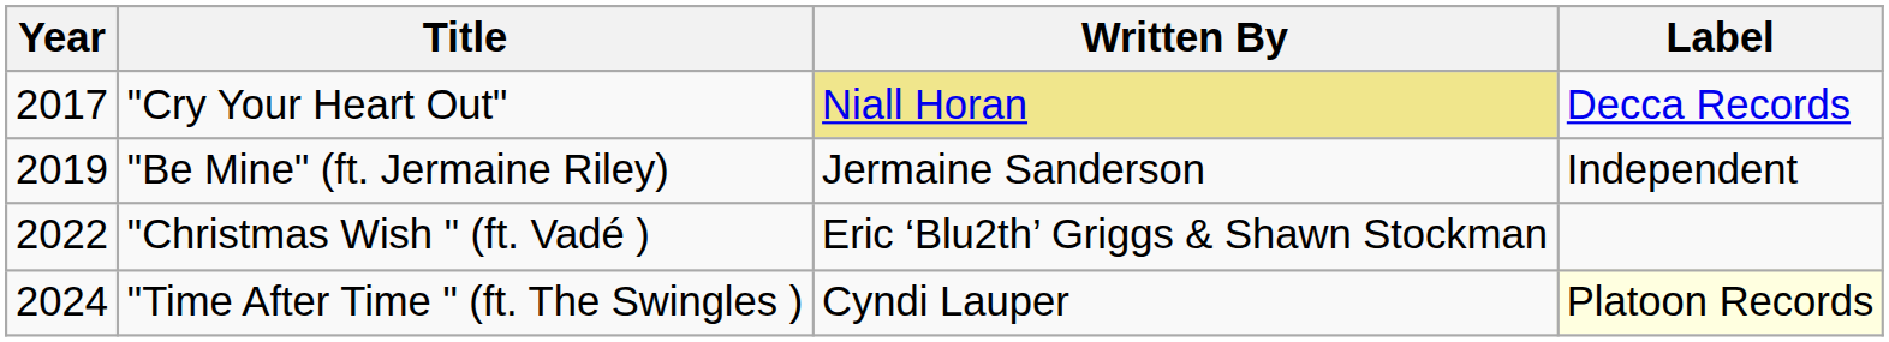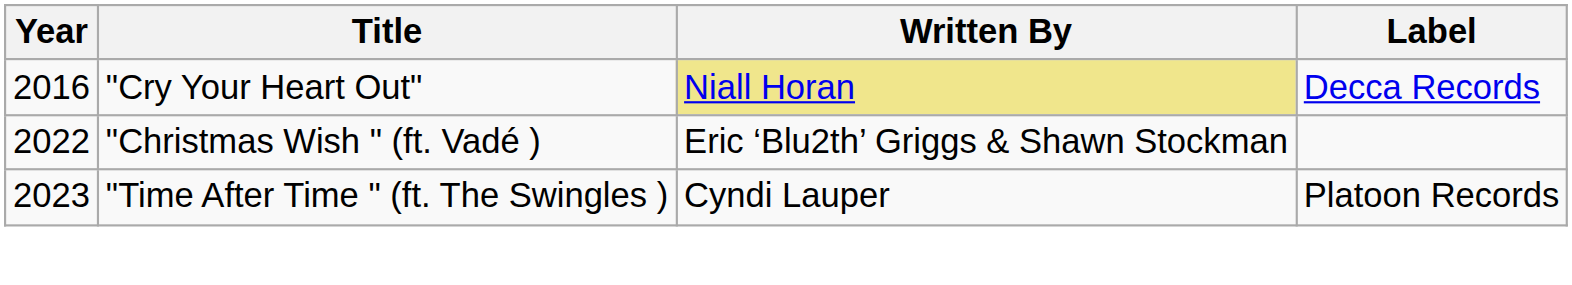"Cry Your Heart Out" | Year: 2017 -> 2016
- row: 2019 | "Be Mine" (ft. Jermaine Riley) | Jermaine Sanderson | Independent
"Time After Time " (ft. The Swingles ) | Year: 2024 -> 2023
"Time After Time " (ft. The Swingles ) | Label: lightyellow background -> no background
